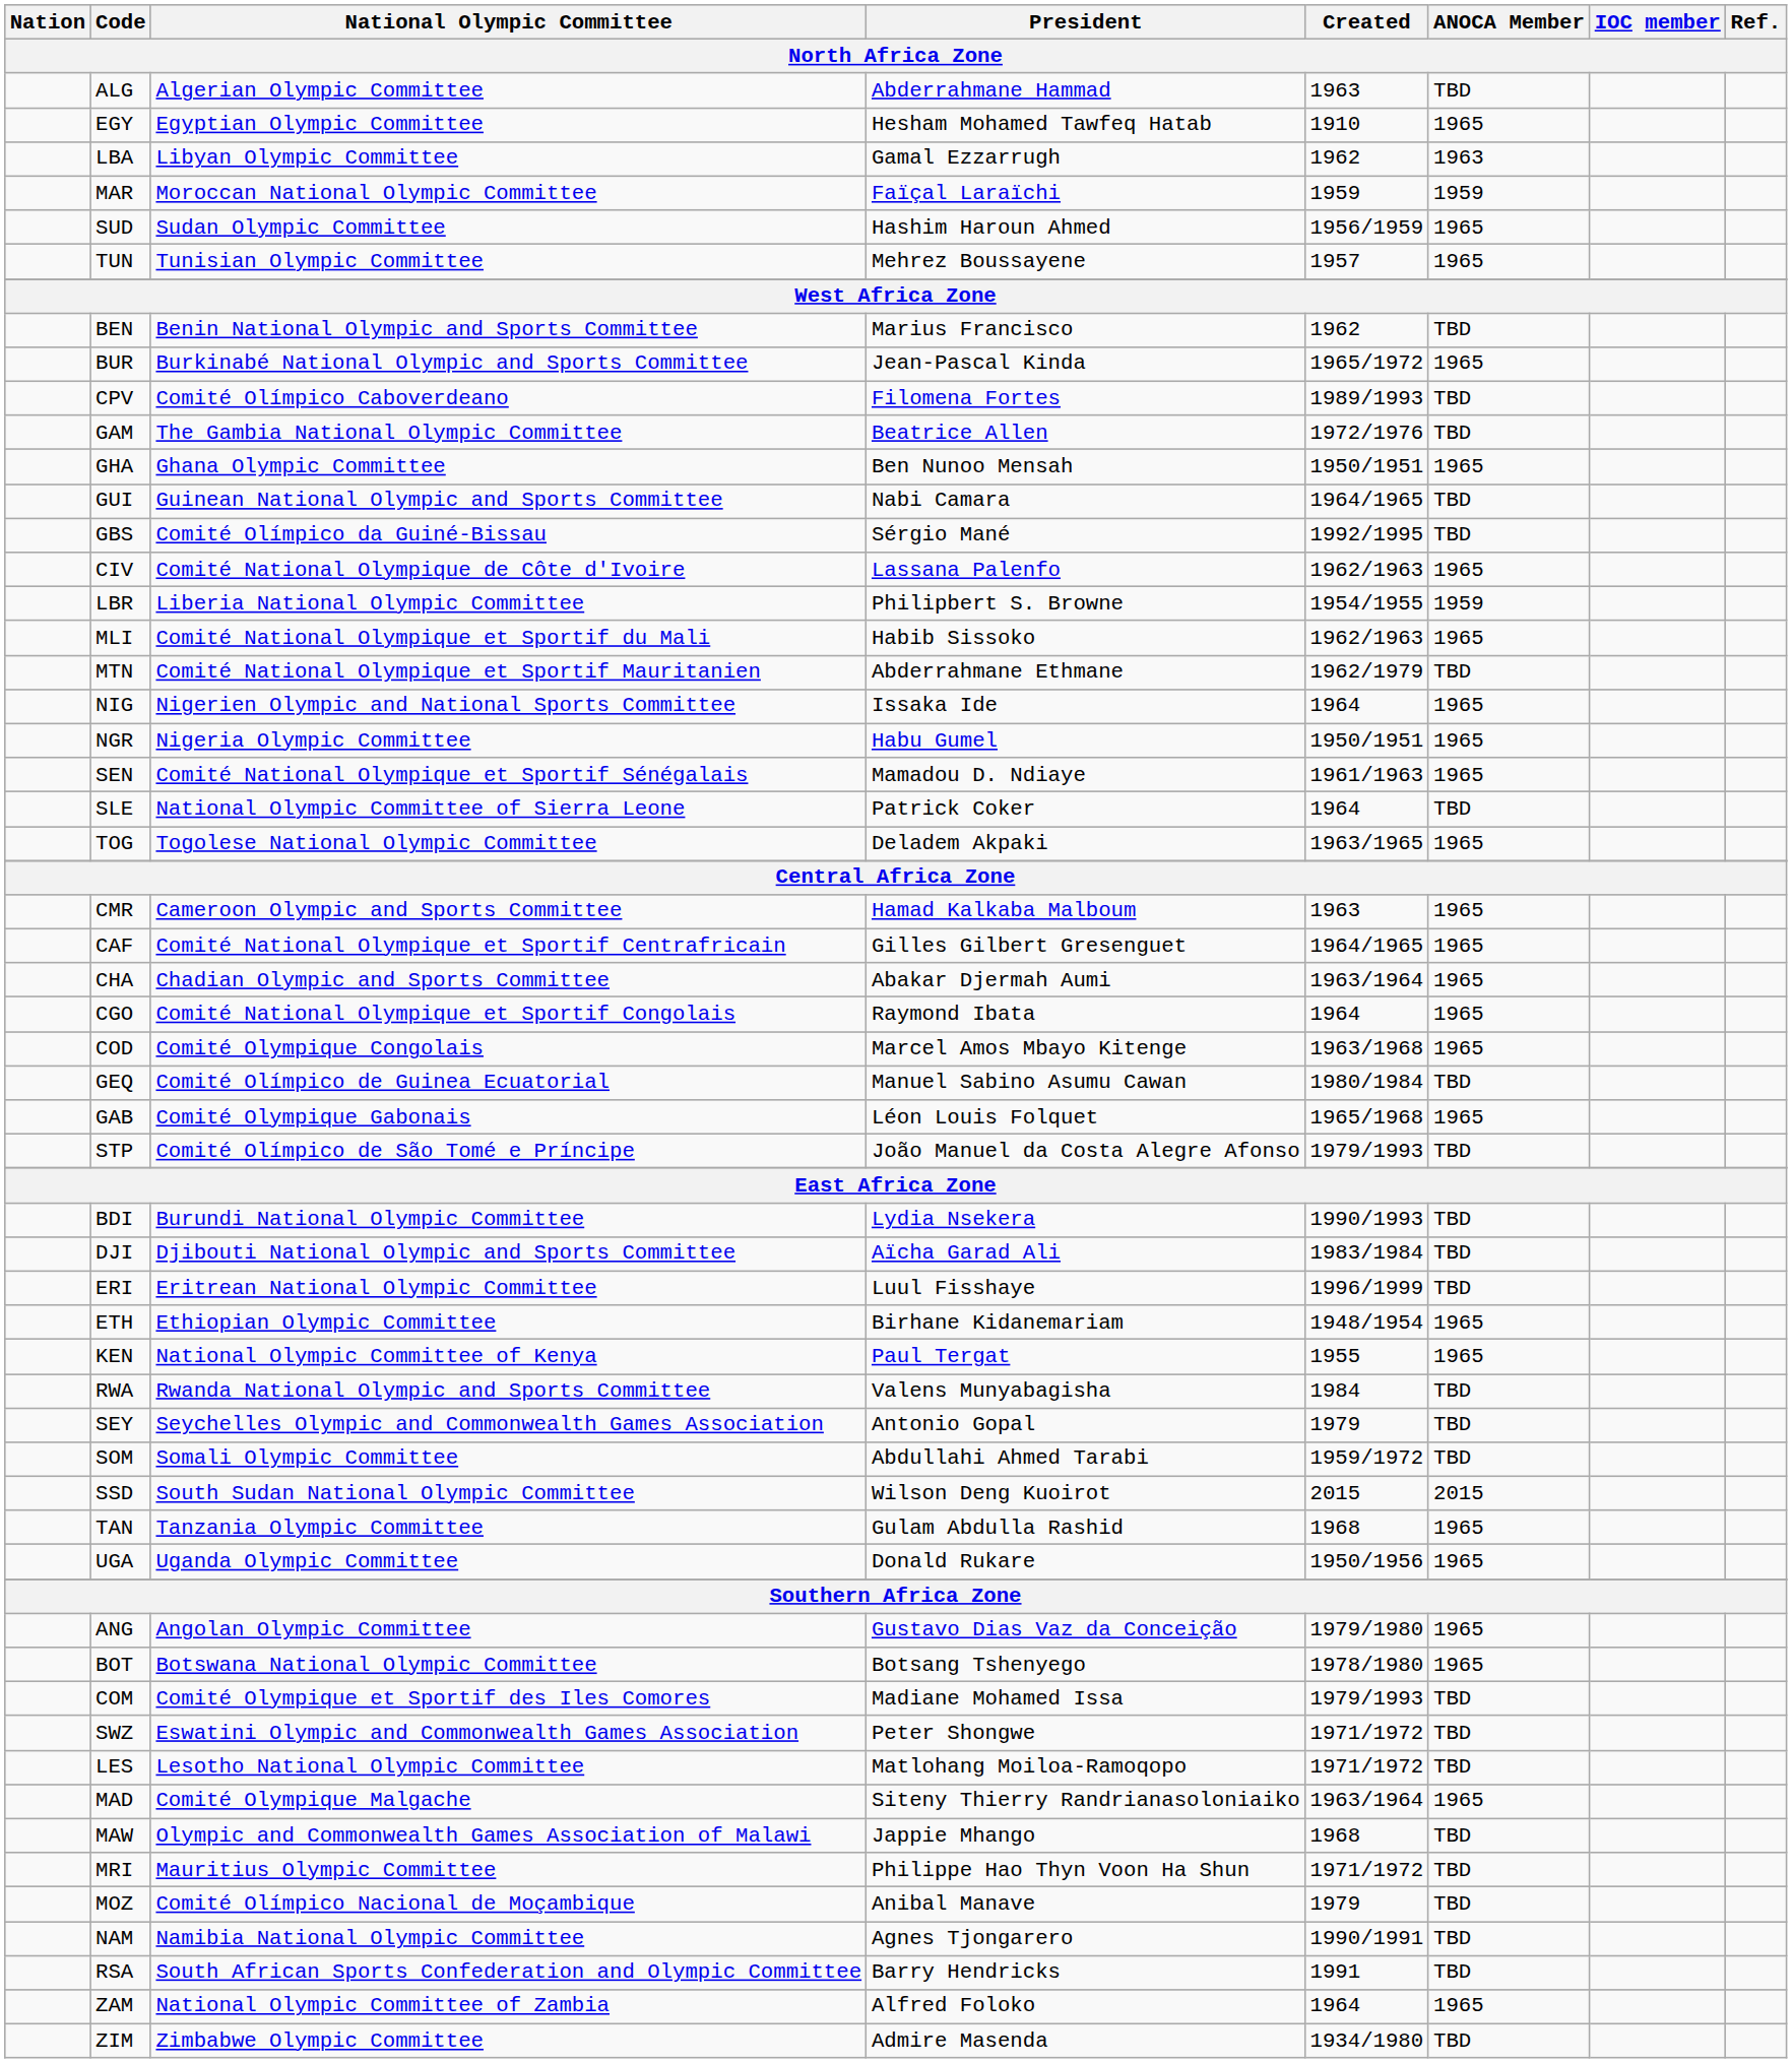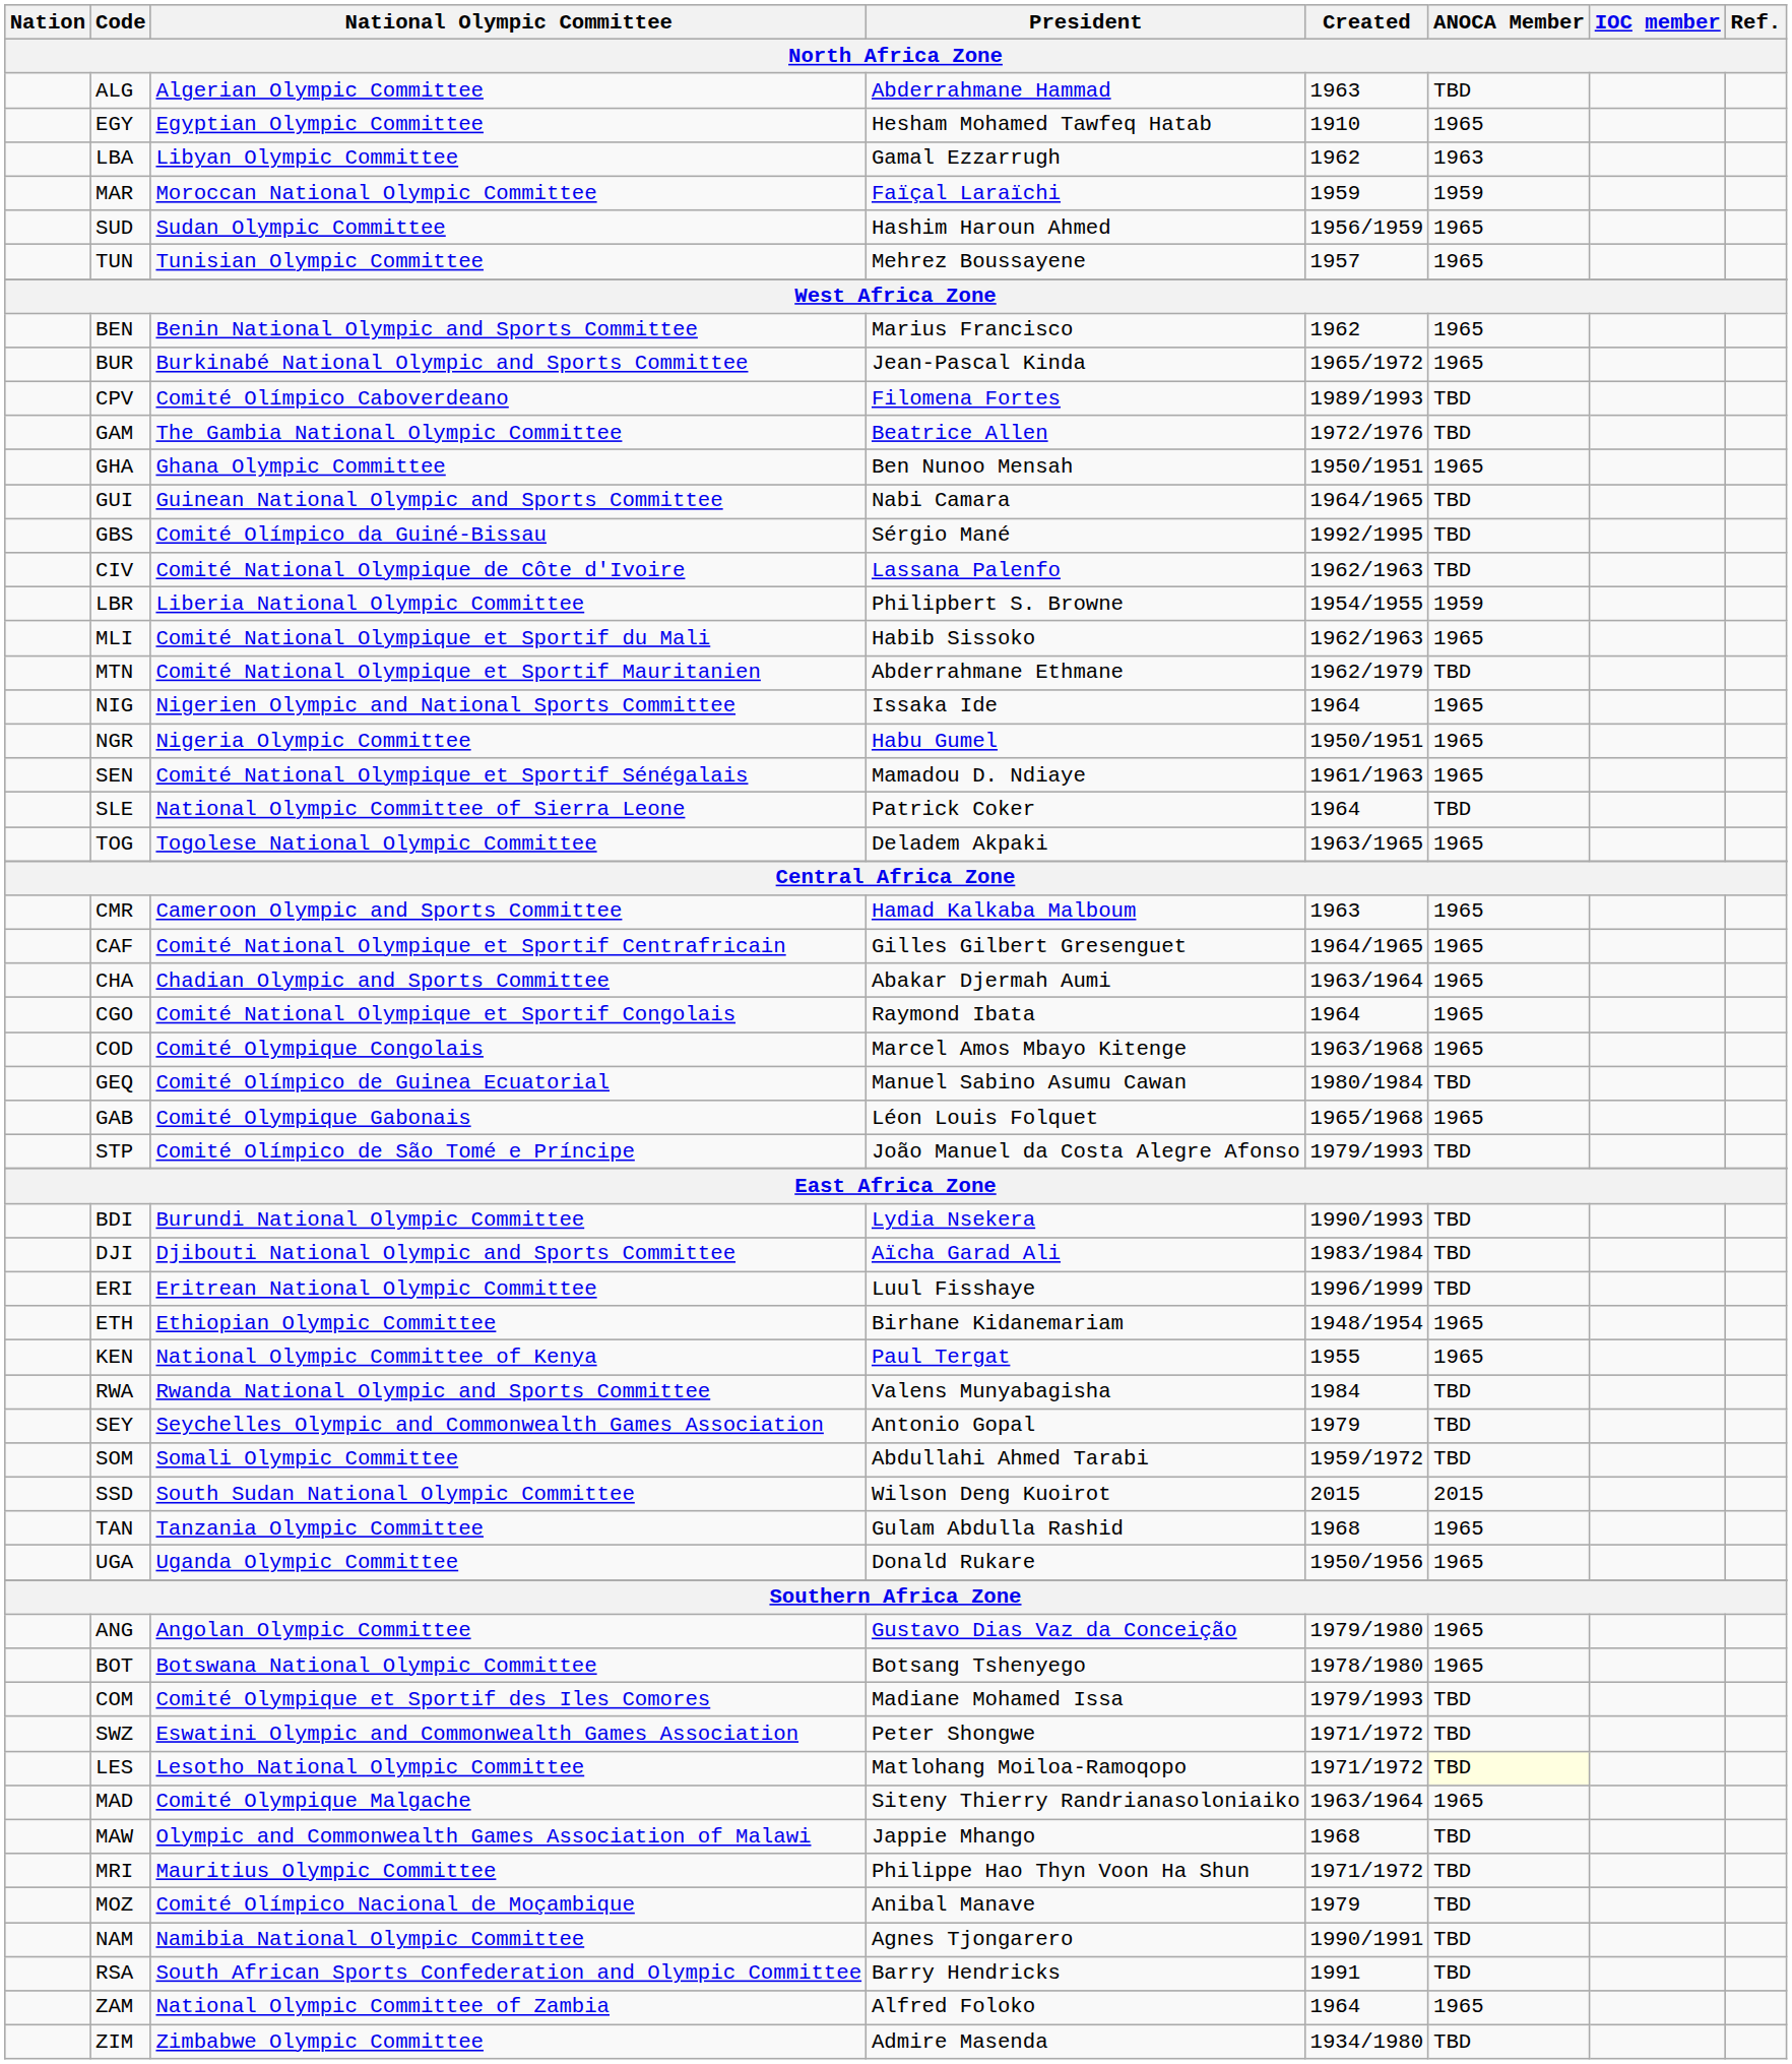BEN | ANOCA Member: TBD -> 1965
CIV | ANOCA Member: 1965 -> TBD
LES | ANOCA Member: no background -> lightyellow background
